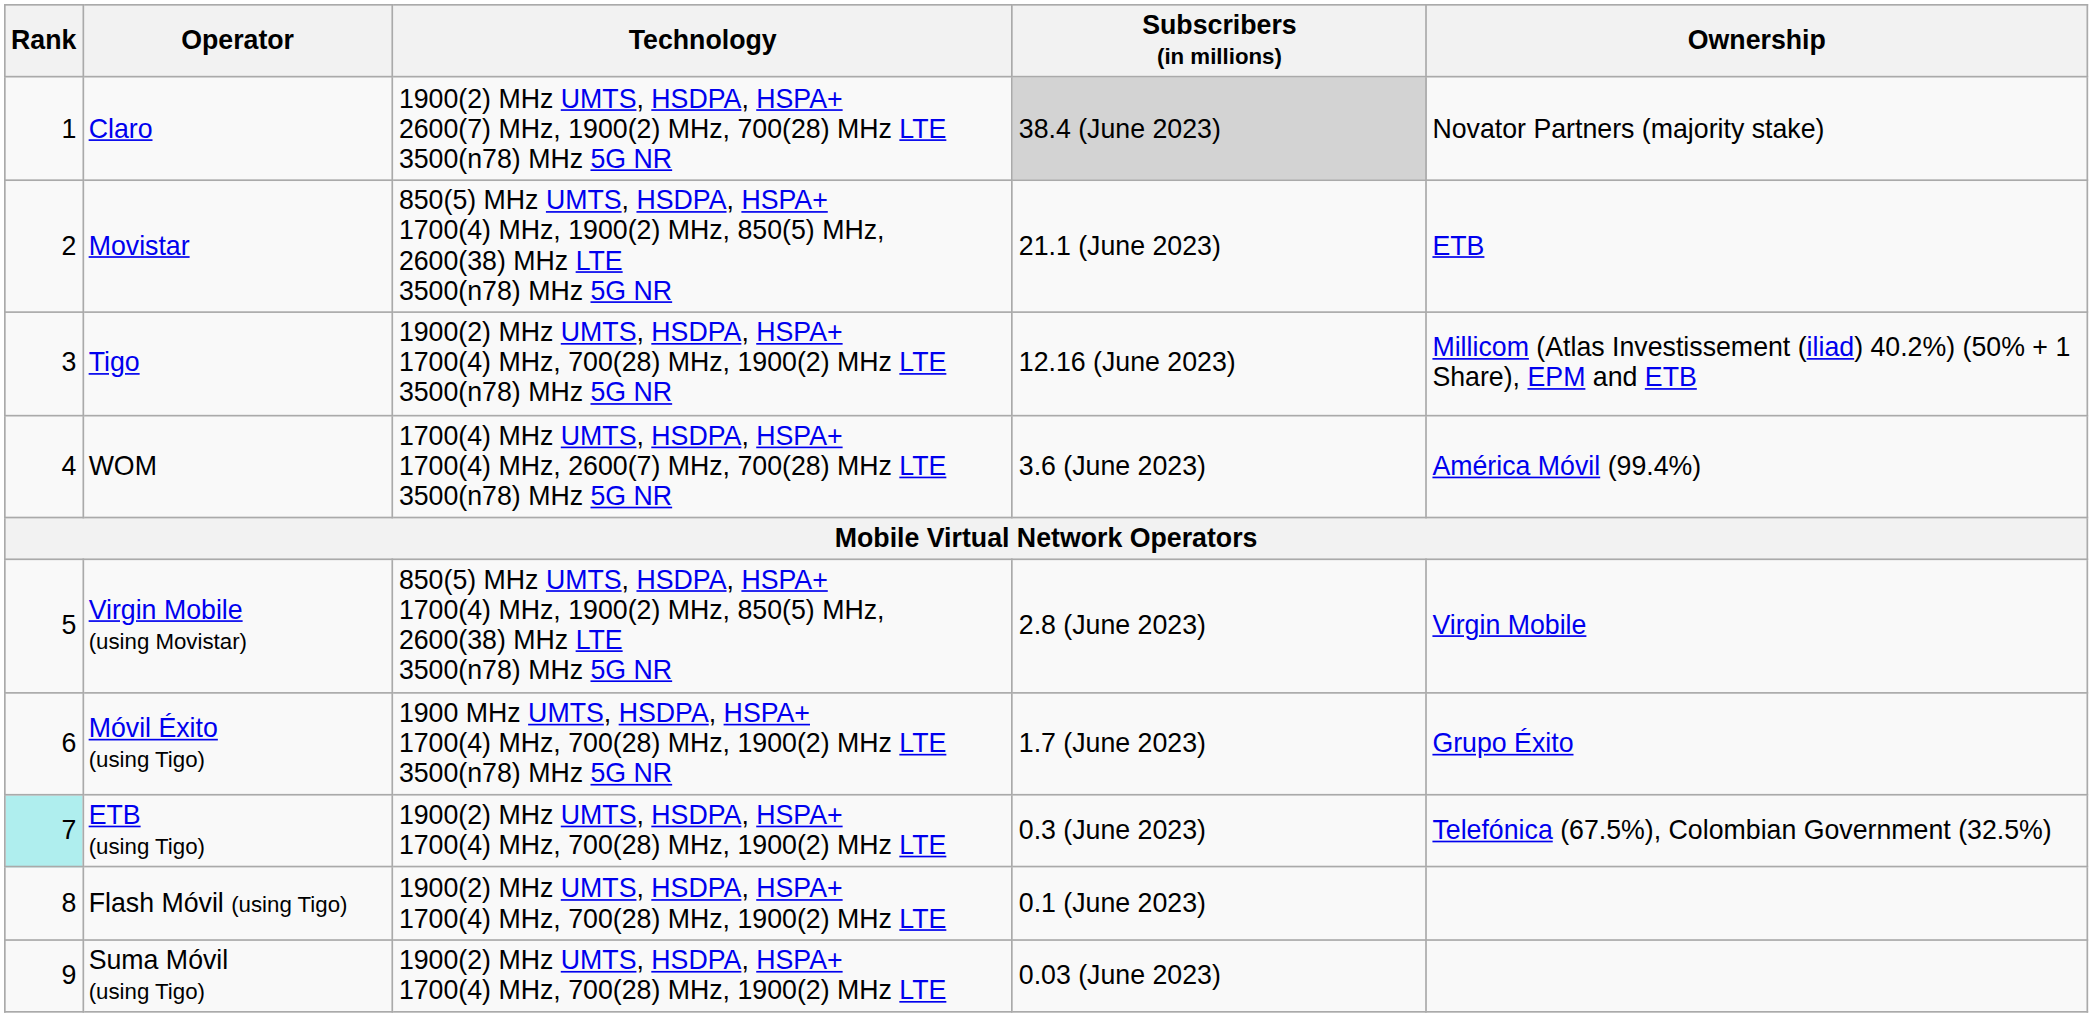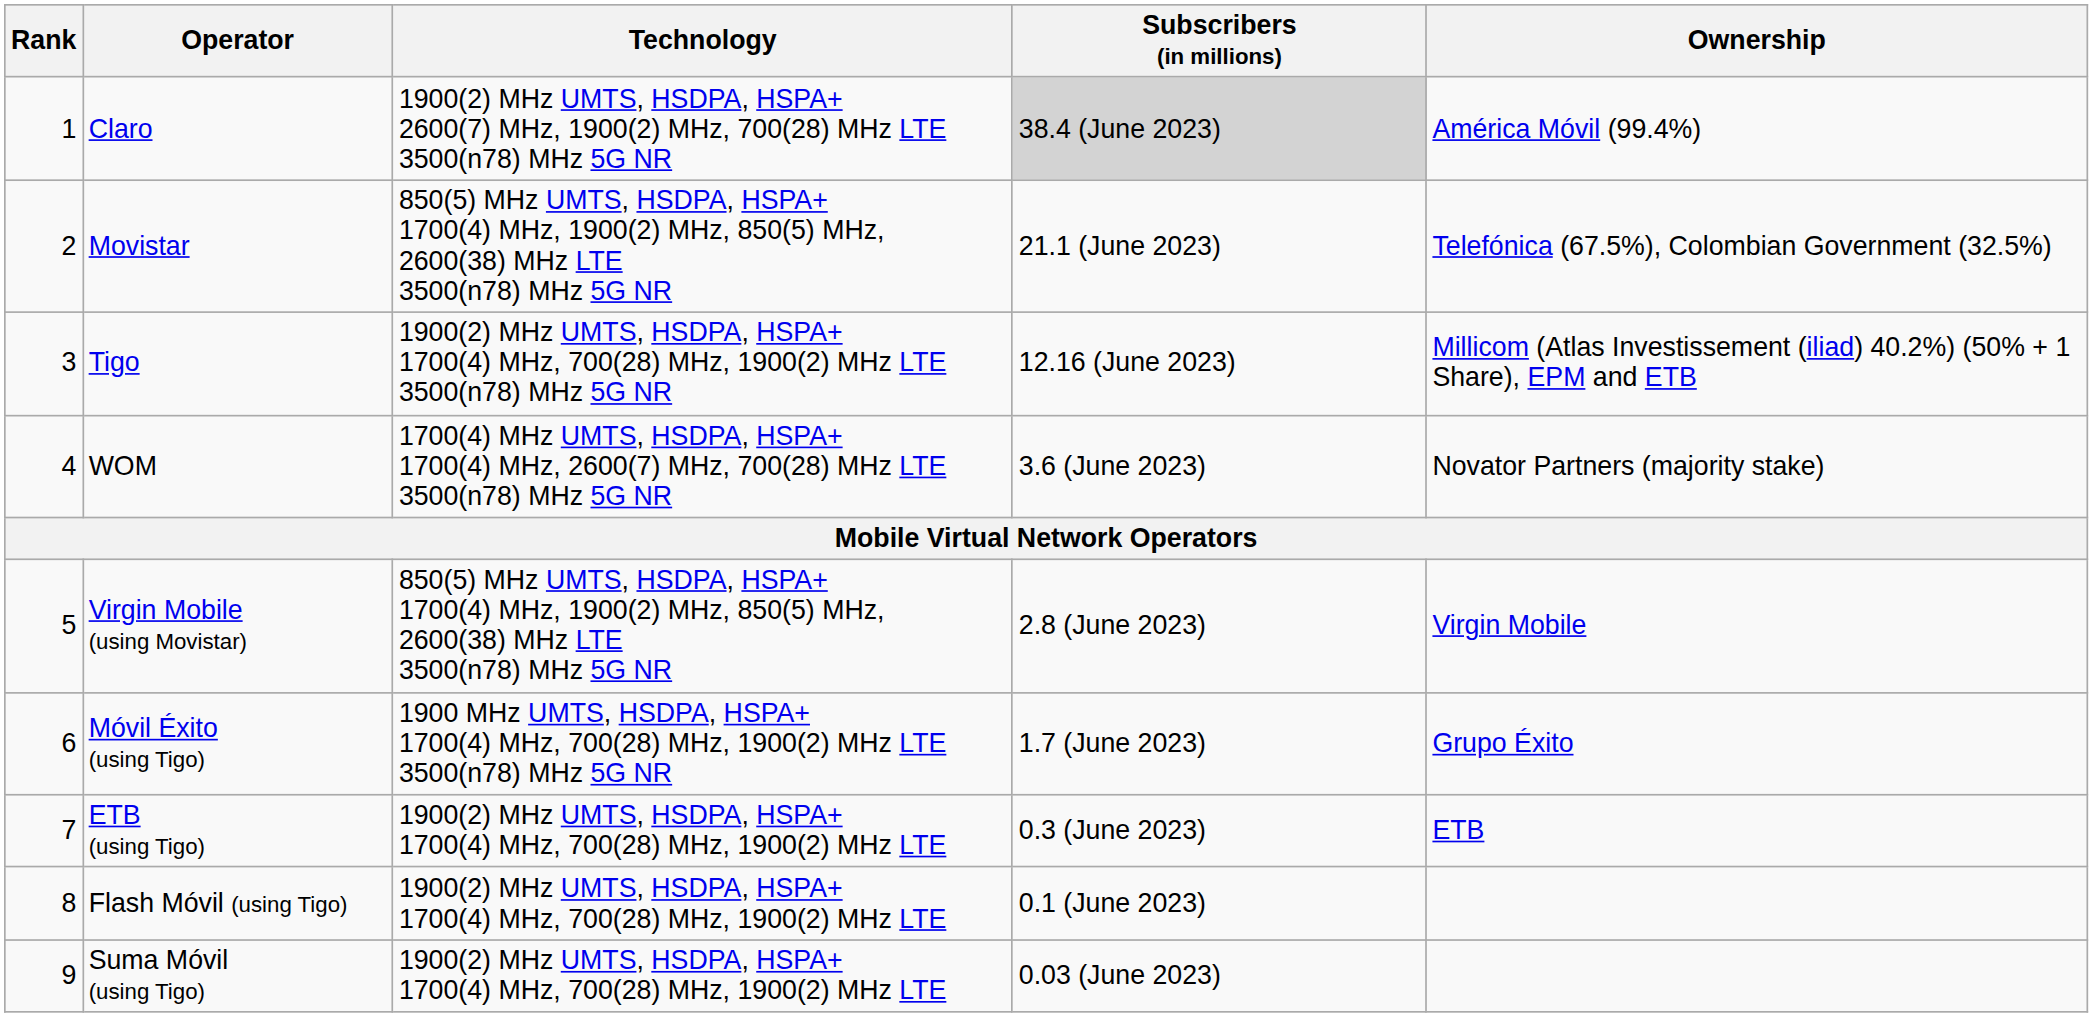Claro | Ownership: Novator Partners (majority stake) -> América Móvil (99.4%)
Movistar | Ownership: ETB -> Telefónica (67.5%), Colombian Government (32.5%)
WOM | Ownership: América Móvil (99.4%) -> Novator Partners (majority stake)
ETB (using Tigo) | Rank: paleturquoise background -> no background
ETB (using Tigo) | Ownership: Telefónica (67.5%), Colombian Government (32.5%) -> ETB
